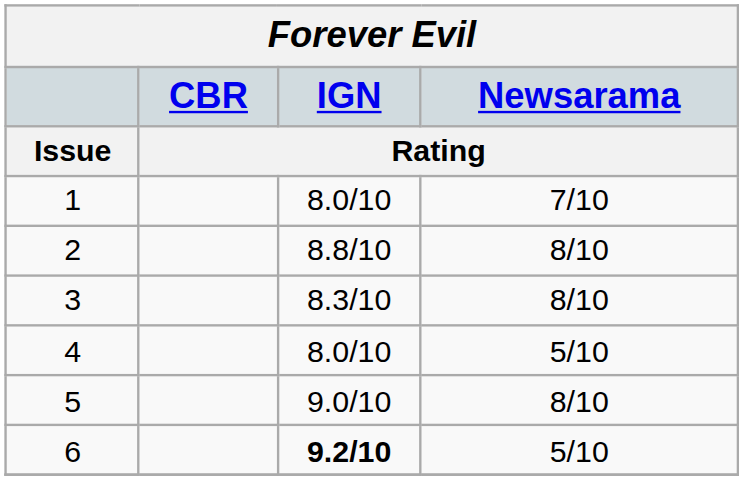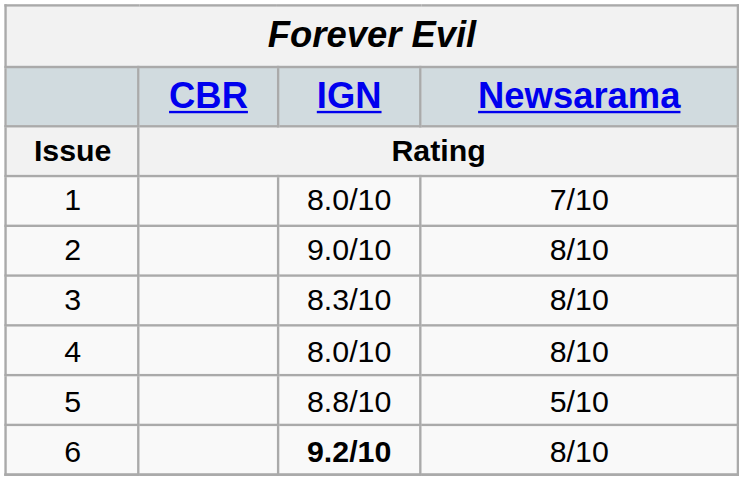2 | IGN / Rating: 8.8/10 -> 9.0/10
4 | Newsarama / Rating: 5/10 -> 8/10
5 | IGN / Rating: 9.0/10 -> 8.8/10
5 | Newsarama / Rating: 8/10 -> 5/10
6 | Newsarama / Rating: 5/10 -> 8/10
